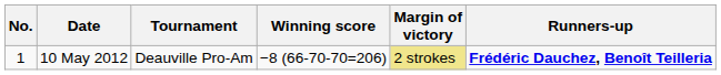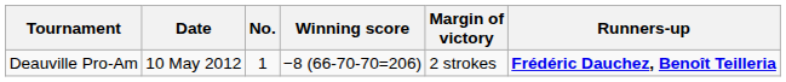columns swapped: No. <-> Tournament
10 May 2012 | Margin of victory: khaki background -> no background
